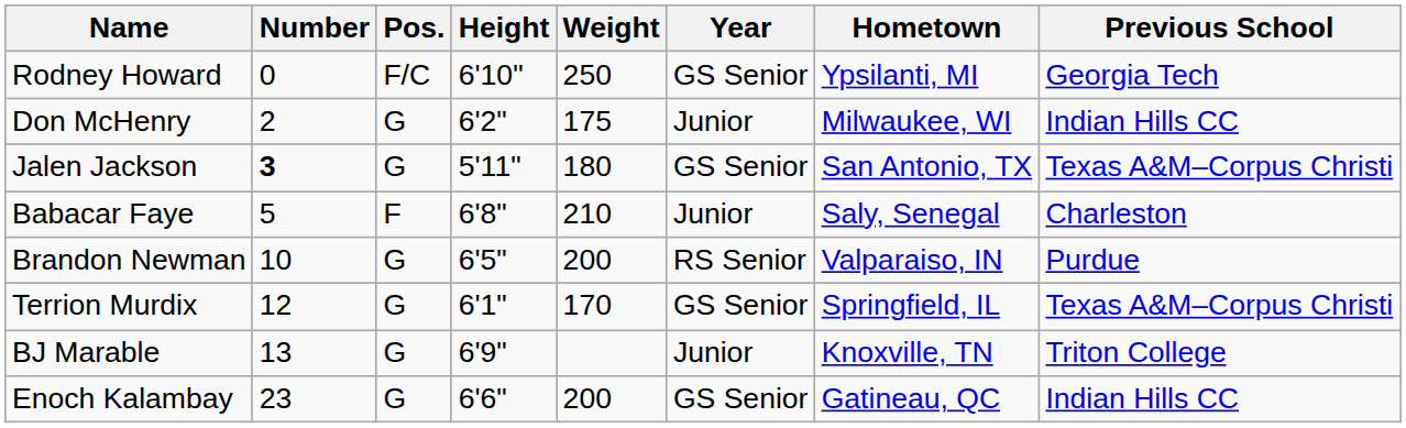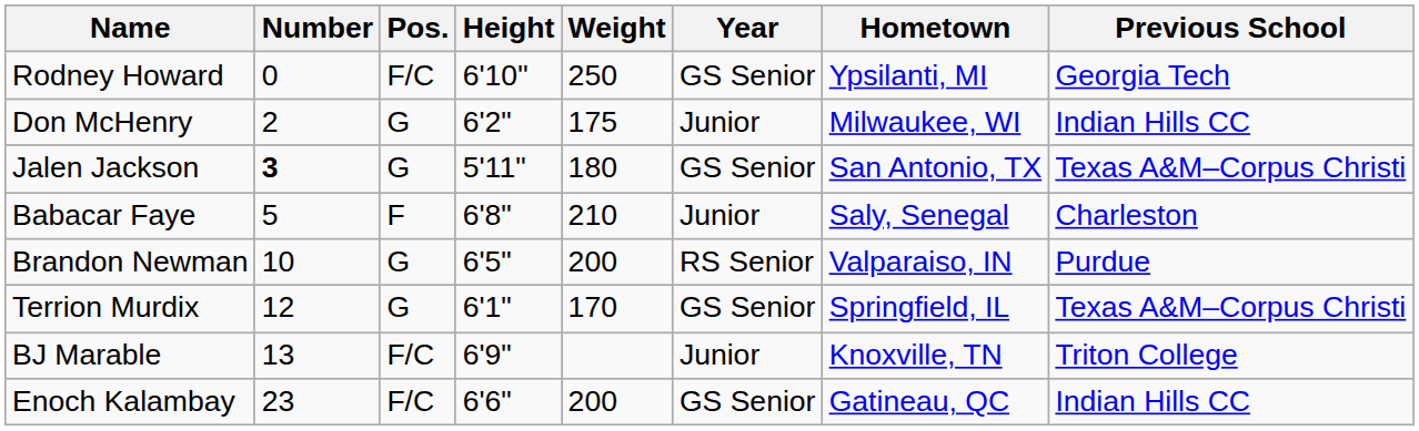BJ Marable | Pos.: G -> F/C
Enoch Kalambay | Pos.: G -> F/C
